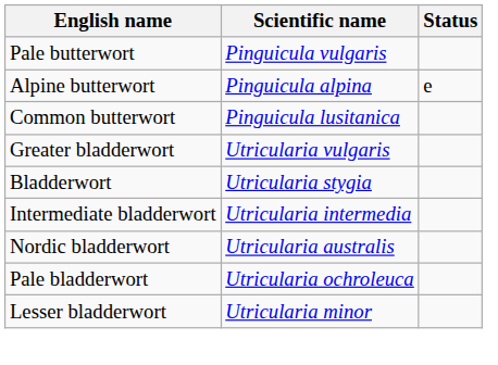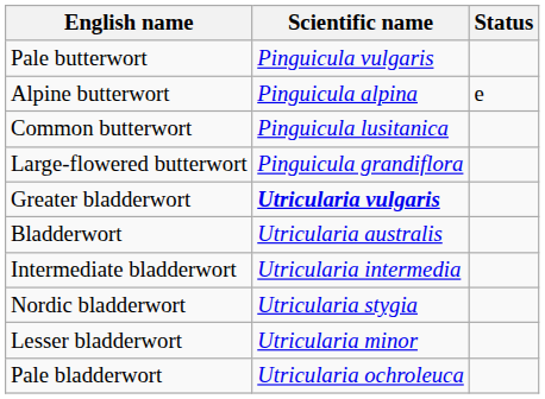+ row: Large-flowered butterwort | Pinguicula grandiflora
Greater bladderwort | Scientific name: normal -> bold
Bladderwort | Scientific name: Utricularia stygia -> Utricularia australis
Nordic bladderwort | Scientific name: Utricularia australis -> Utricularia stygia
rows swapped: Pale bladderwort <-> Lesser bladderwort
